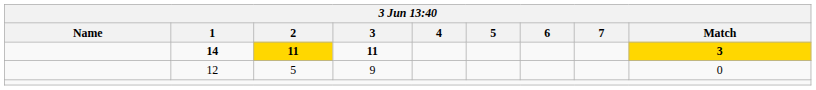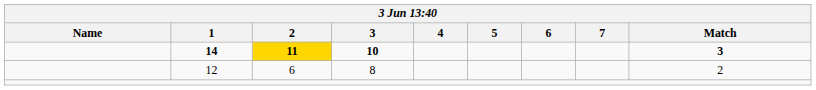14 | 3: 11 -> 10
14 | Match: gold background -> no background
12 | 2: 5 -> 6
12 | 3: 9 -> 8
12 | Match: 0 -> 2
